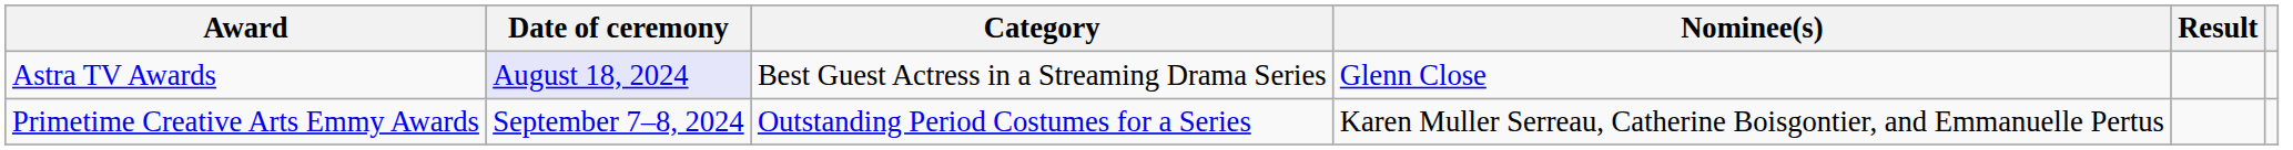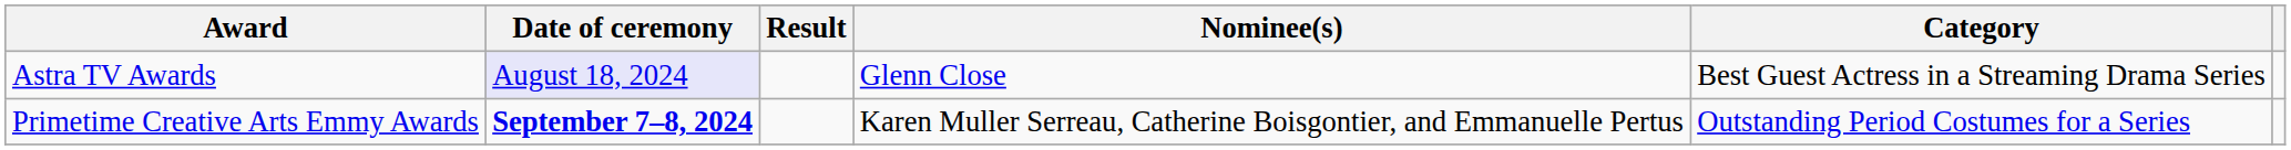columns swapped: Category <-> Result
Primetime Creative Arts Emmy Awards | Date of ceremony: normal -> bold
